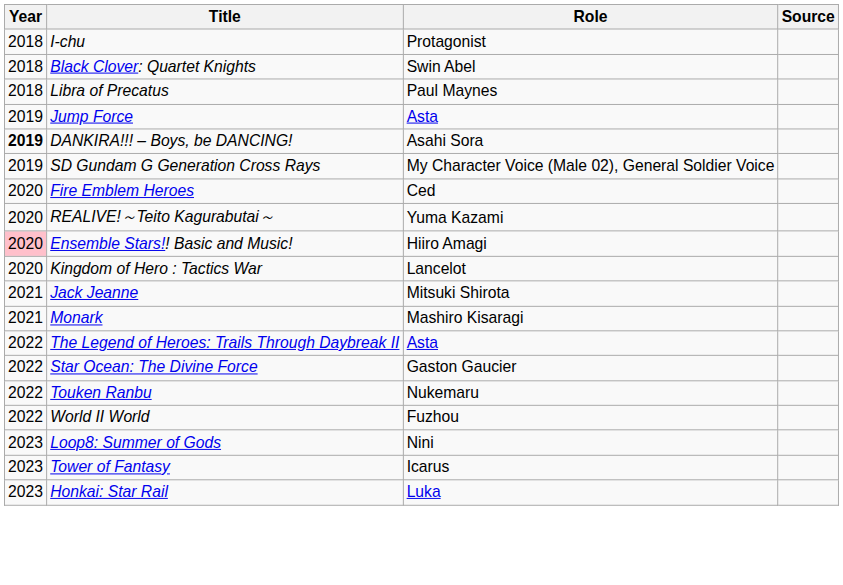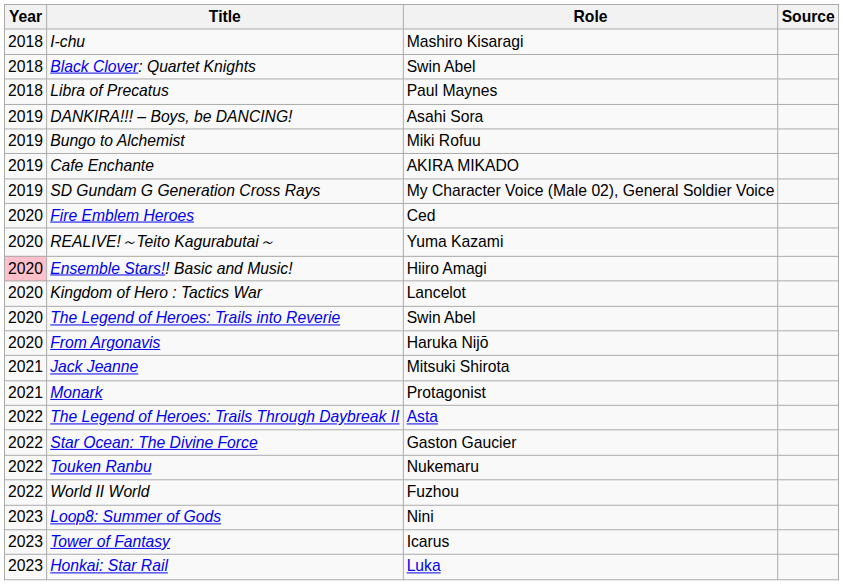I-chu | Role: Protagonist -> Mashiro Kisaragi
- row: 2019 | Jump Force | Asta
DANKIRA!!! – Boys, be DANCING! | Year: bold -> normal
+ row: 2019 | Bungo to Alchemist | Miki Rofuu
+ row: 2019 | Cafe Enchante | AKIRA MIKADO
+ row: 2020 | The Legend of Heroes: Trails into Reverie | Swin Abel
+ row: 2020 | From Argonavis | Haruka Nijō
Monark | Role: Mashiro Kisaragi -> Protagonist
